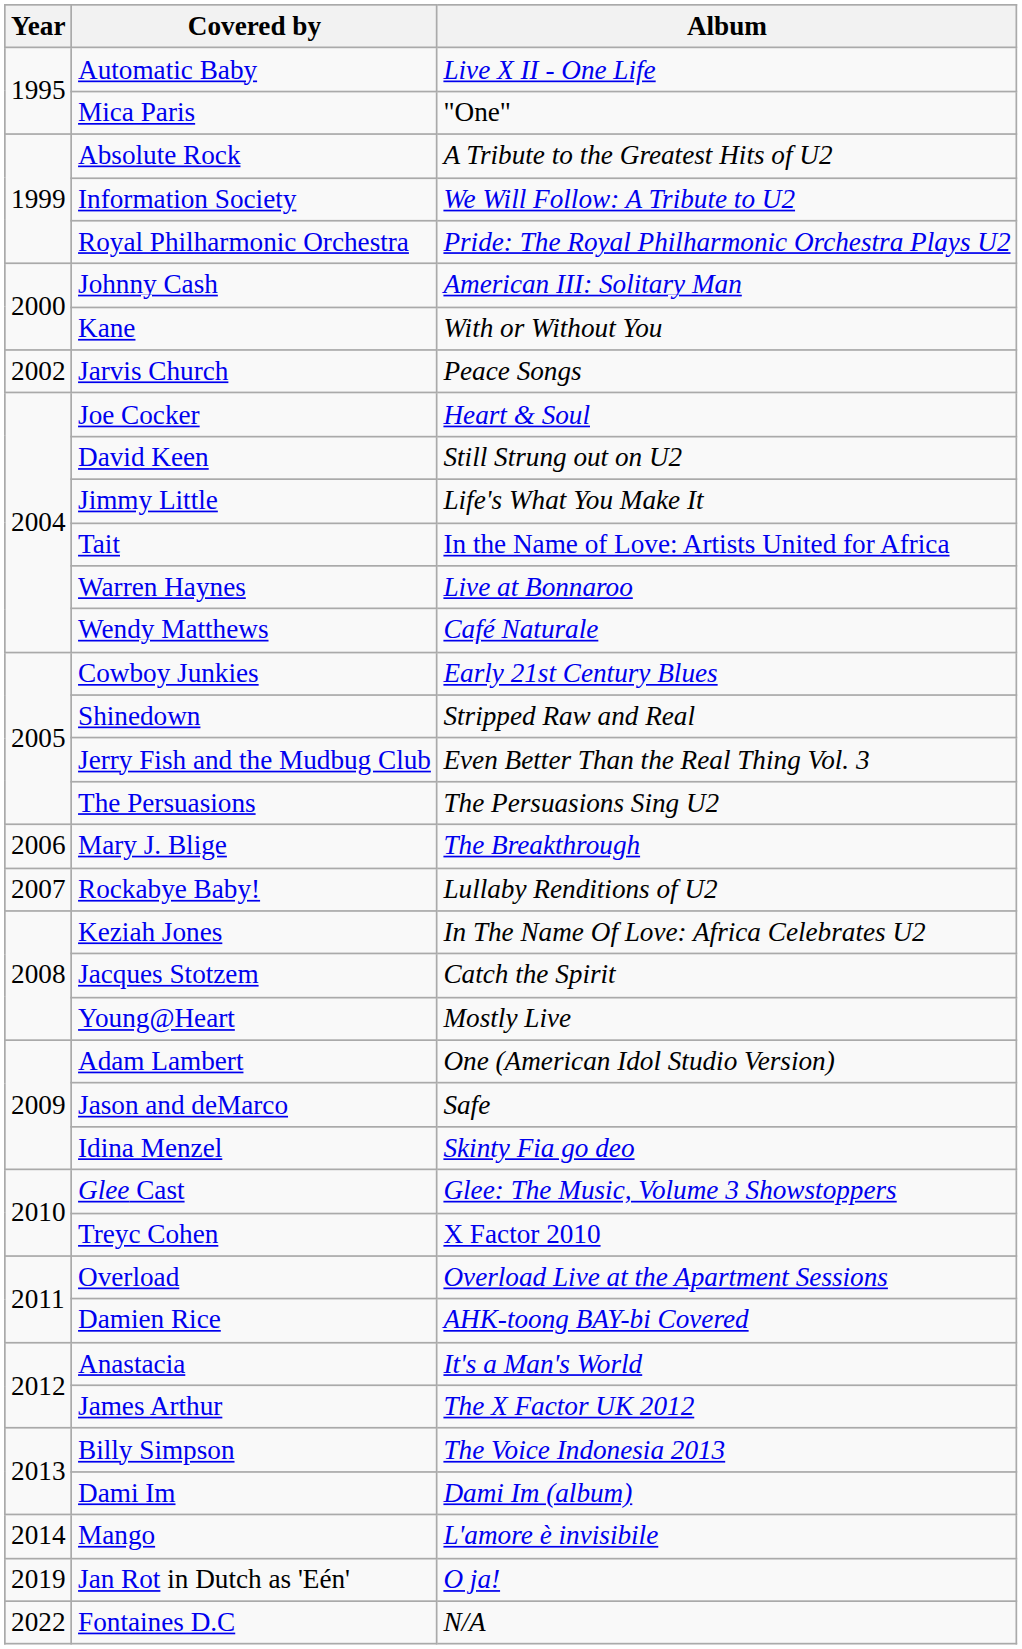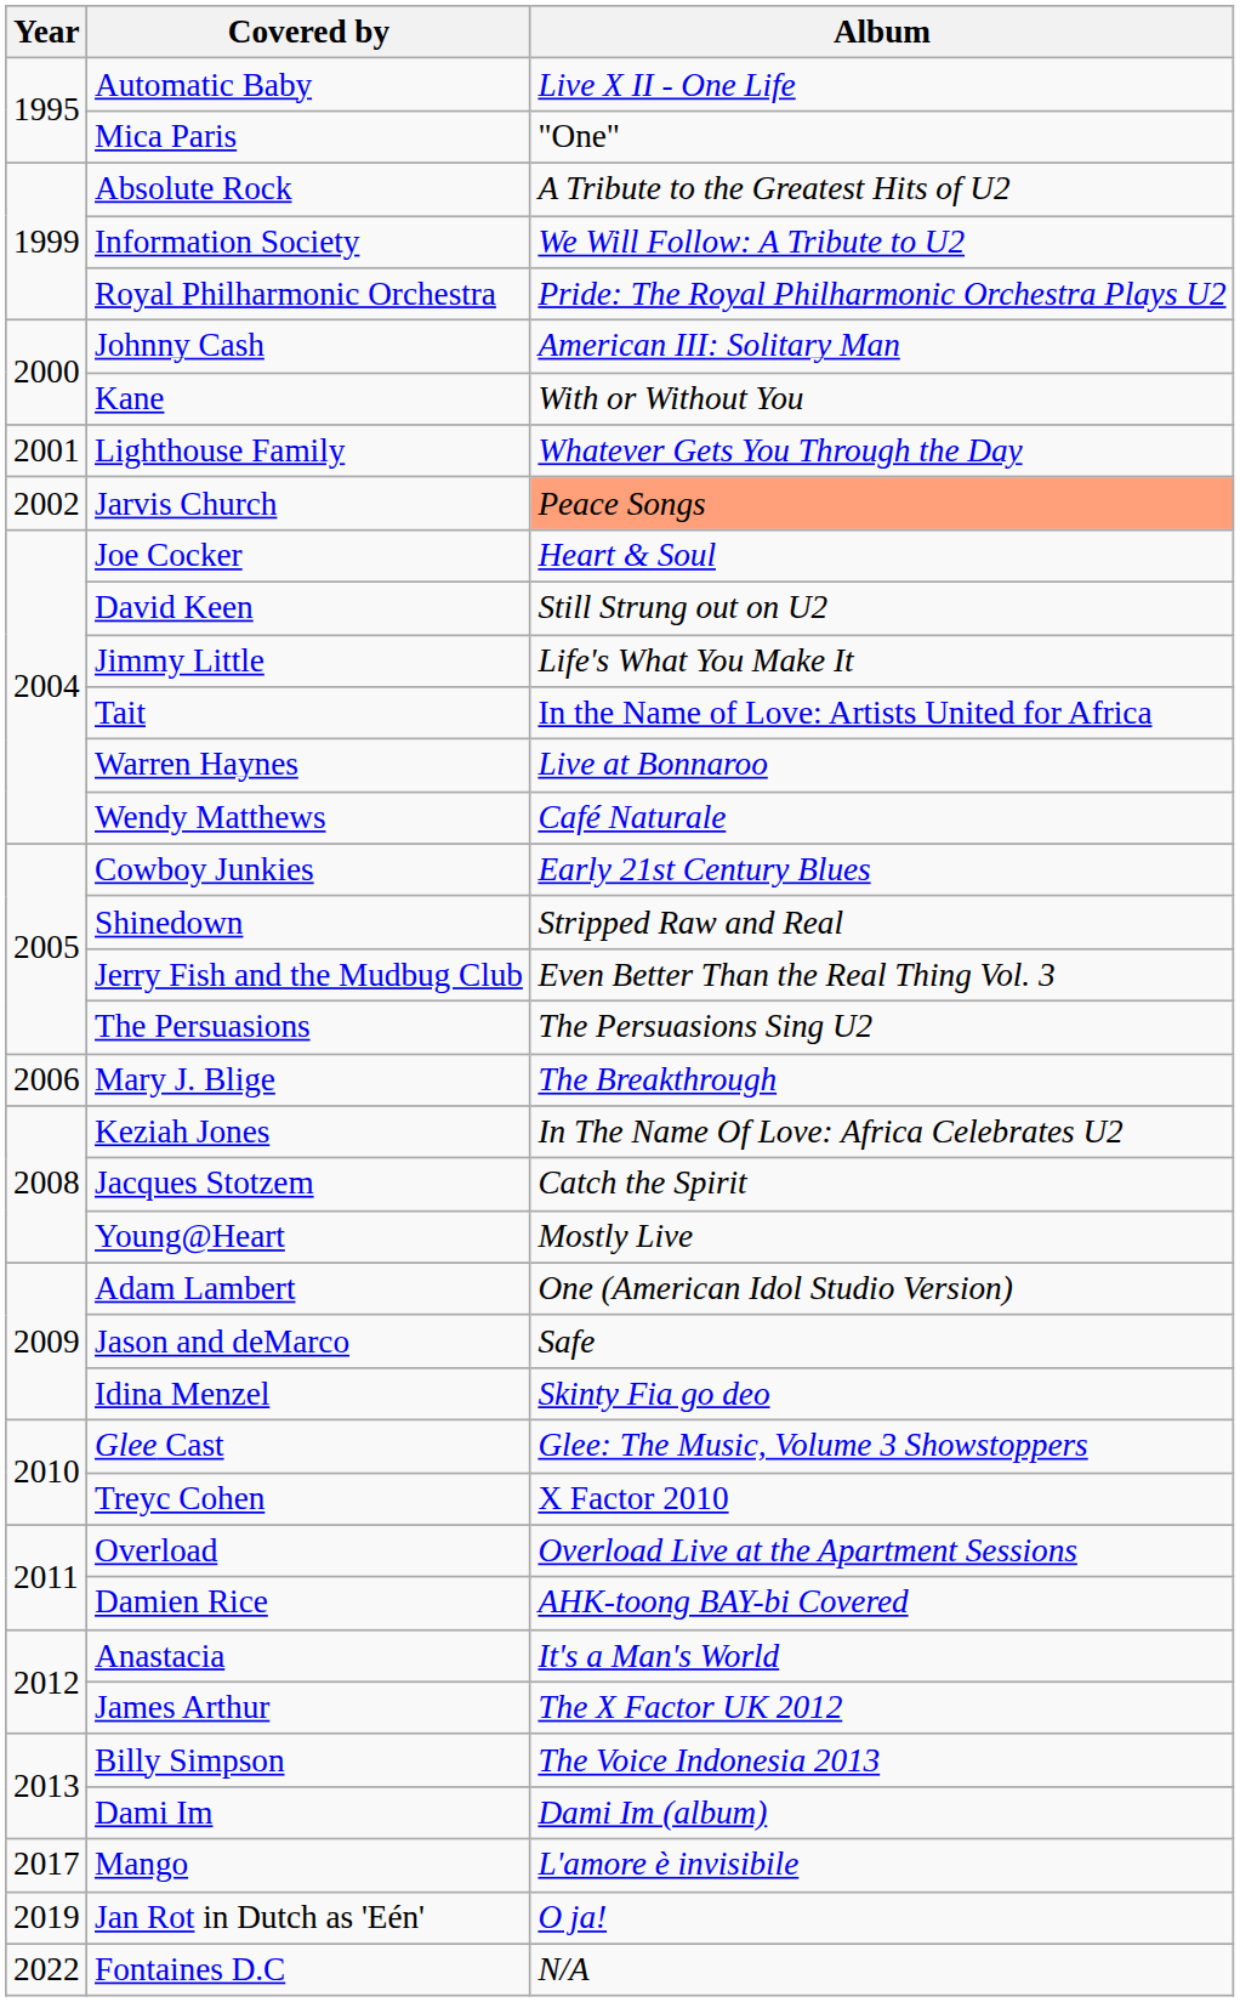+ row: 2001 | Lighthouse Family | Whatever Gets You Through the Day
Jarvis Church | Album: no background -> lightsalmon background
- row: 2007 | Rockabye Baby! | Lullaby Renditions of U2
Mango | Year: 2014 -> 2017
